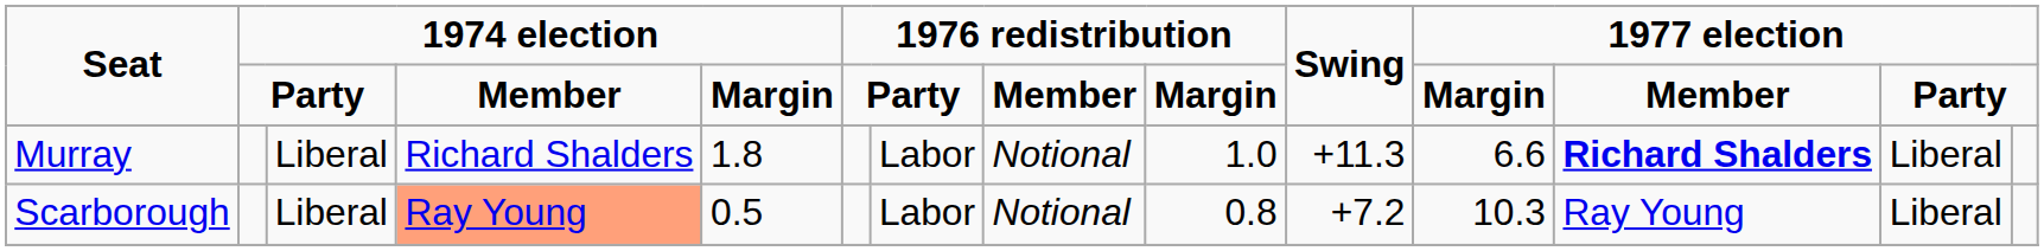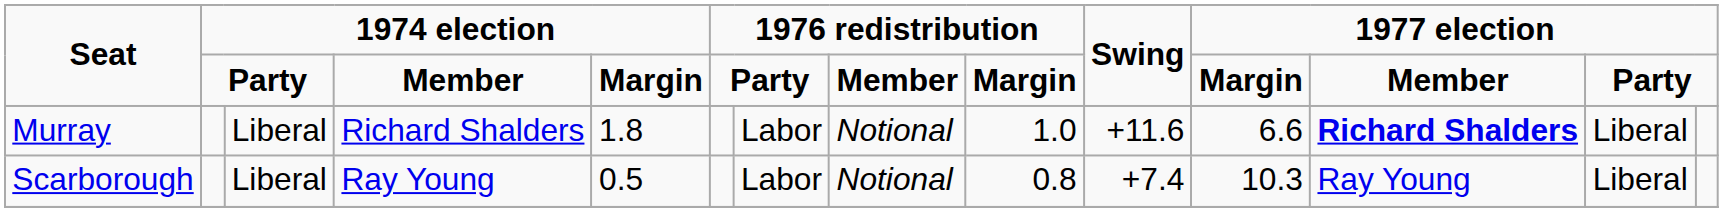Murray | Swing: +11.3 -> +11.6
Scarborough | column 4: lightsalmon background -> no background
Scarborough | Swing: +7.2 -> +7.4
